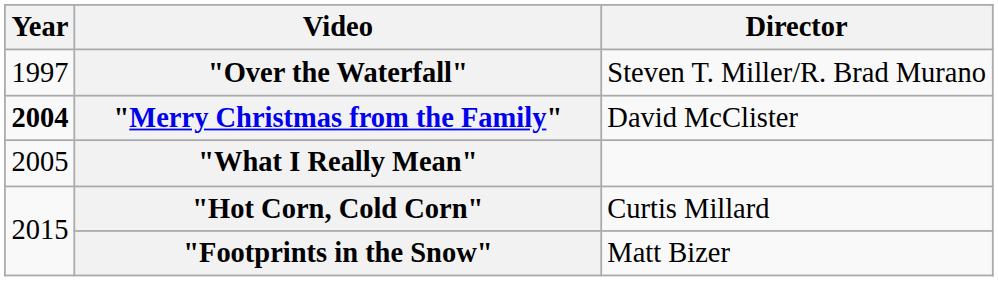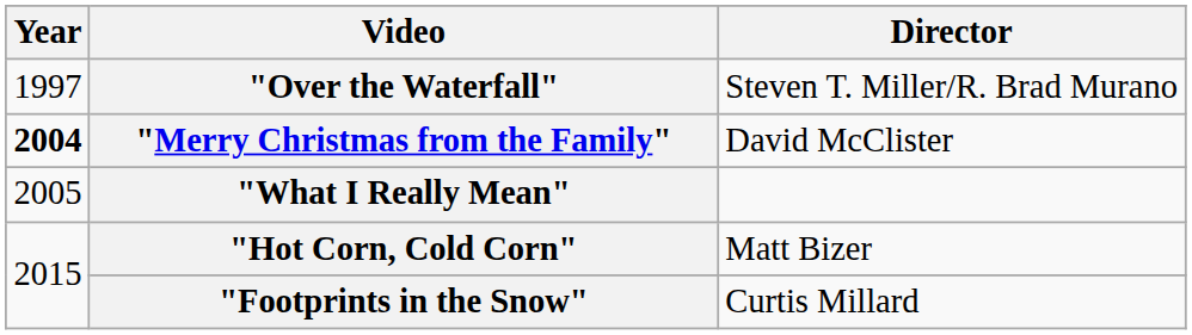"Hot Corn, Cold Corn" | Director: Curtis Millard -> Matt Bizer
"Footprints in the Snow" | Director: Matt Bizer -> Curtis Millard
